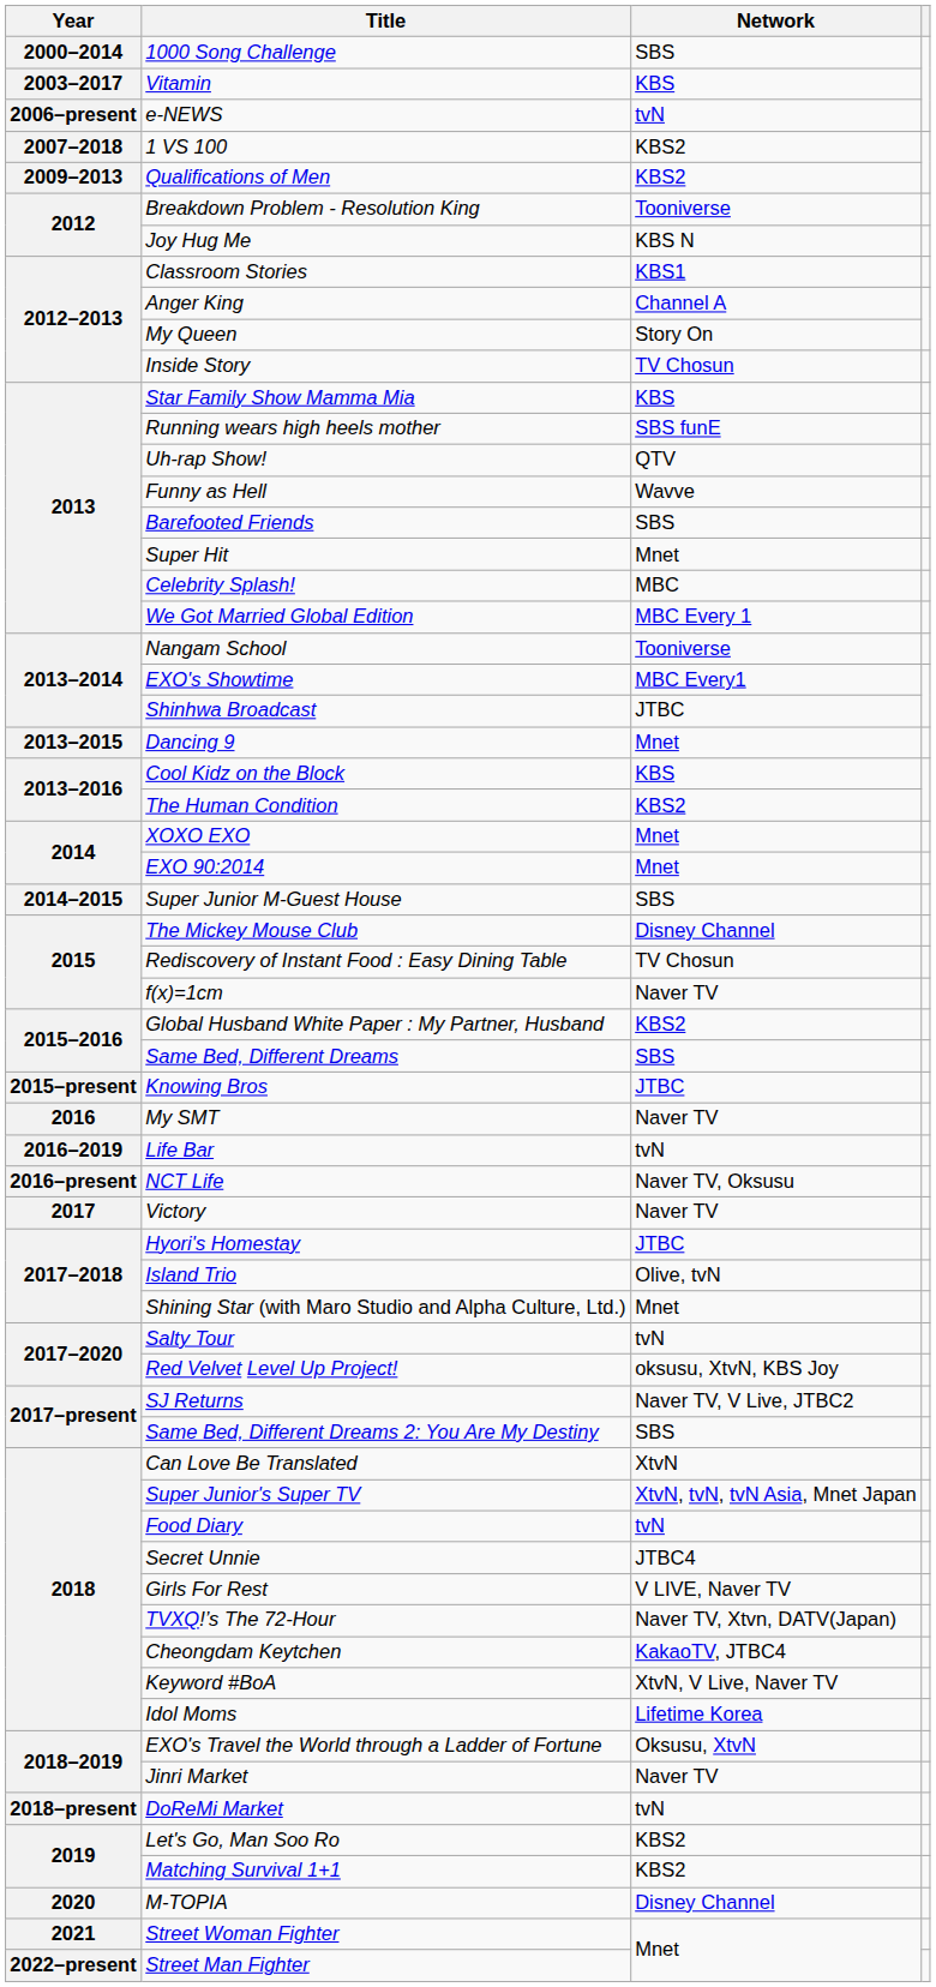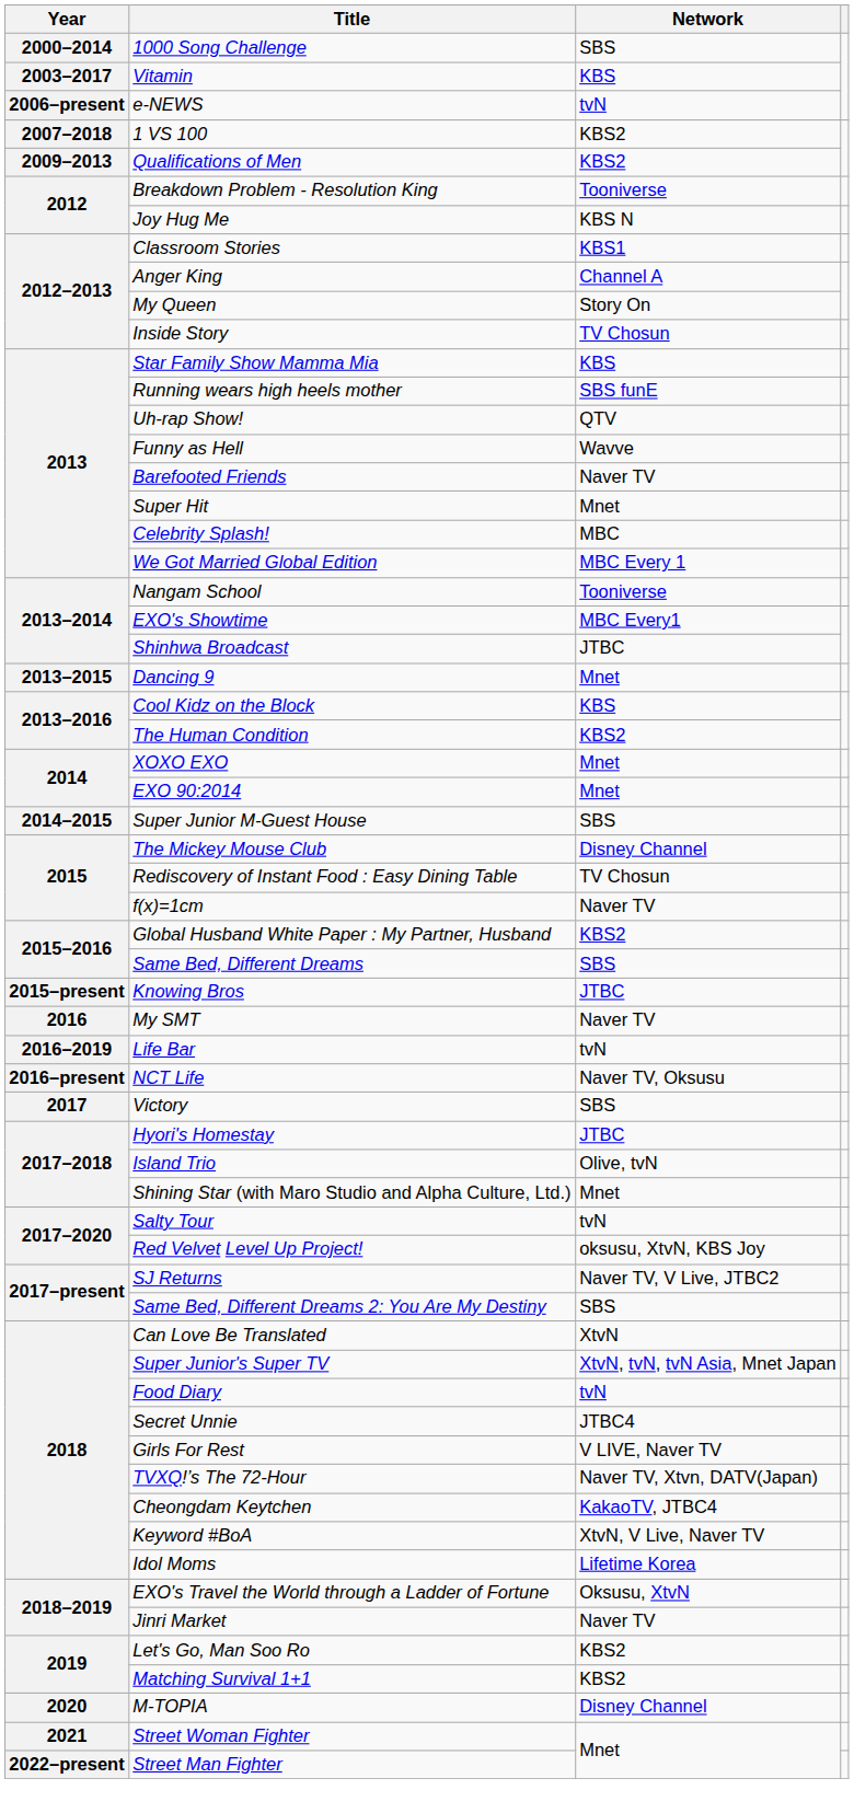Barefooted Friends | Network: SBS -> Naver TV
Victory | Network: Naver TV -> SBS
- row: 2018–present | DoReMi Market | tvN
